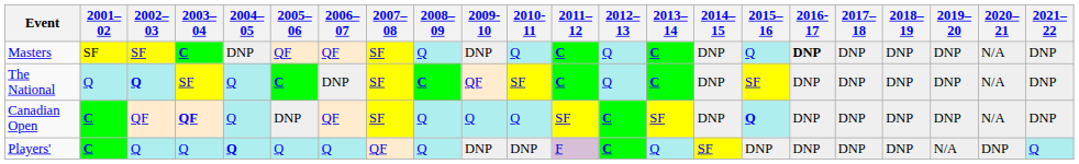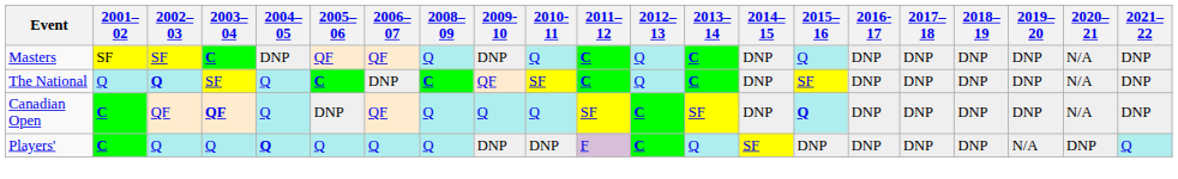- column: 2007–08 | SF | SF | SF | QF
Masters | 2016-17: bold -> normal
